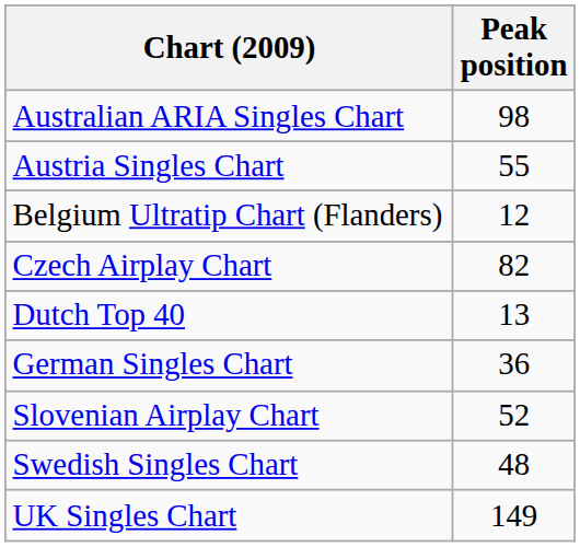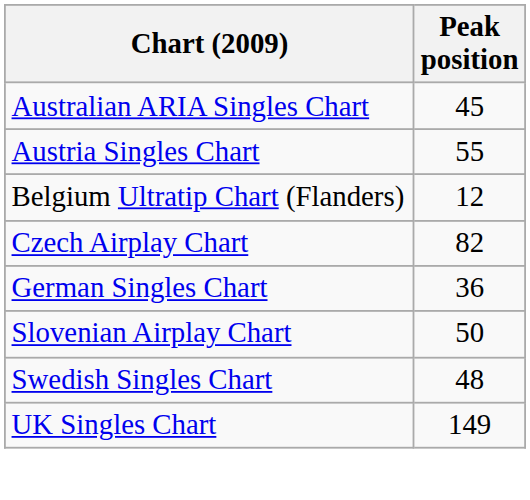Australian ARIA Singles Chart | Peak position: 98 -> 45
- row: Dutch Top 40 | 13
Slovenian Airplay Chart | Peak position: 52 -> 50
